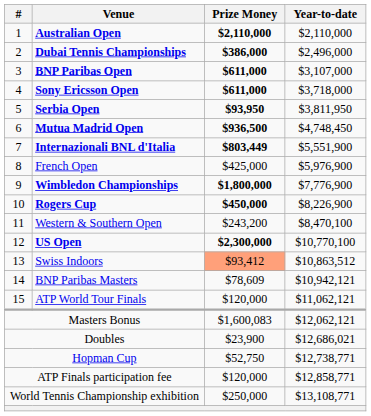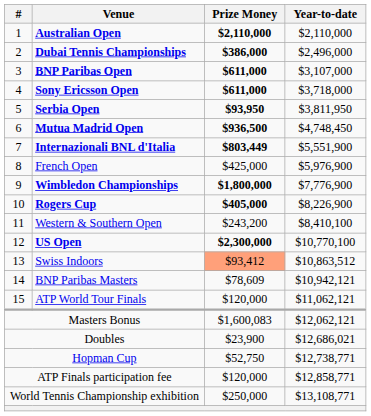Rogers Cup | Prize Money: $450,000 -> $405,000
Western & Southern Open | Year-to-date: $8,470,100 -> $8,410,100
